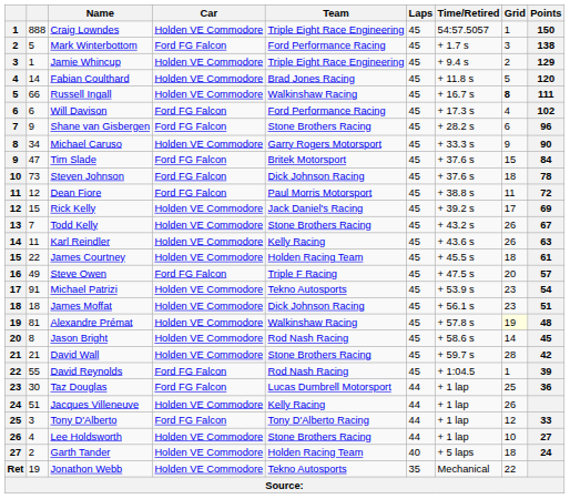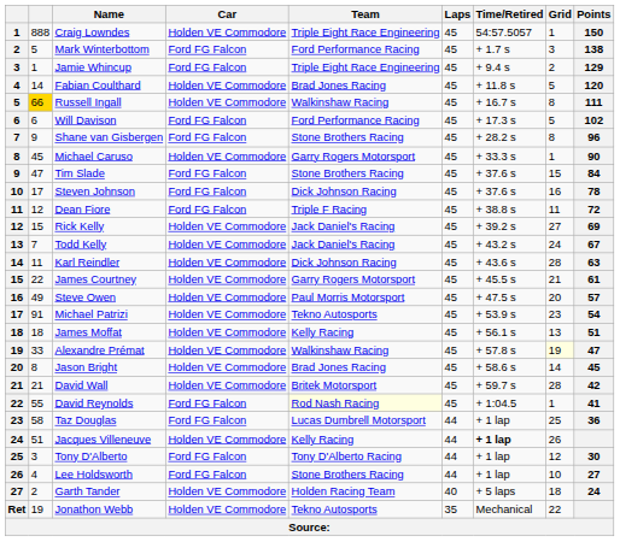Jamie Whincup | Car: Holden VE Commodore -> Ford FG Falcon
Russell Ingall | column 2: no background -> gold background
Russell Ingall | Grid: bold -> normal
Will Davison | Grid: 4 -> 5
Shane van Gisbergen | Grid: 6 -> 8
Michael Caruso | column 2: 34 -> 45
Michael Caruso | Grid: 9 -> 1
Tim Slade | Team: Britek Motorsport -> Stone Brothers Racing
Steven Johnson | column 2: 73 -> 17
Steven Johnson | Grid: 18 -> 16
Dean Fiore | Team: Paul Morris Motorsport -> Triple F Racing
Rick Kelly | Grid: 17 -> 27
Todd Kelly | Team: Stone Brothers Racing -> Jack Daniel's Racing
Todd Kelly | Grid: 26 -> 24
Karl Reindler | Team: Kelly Racing -> Dick Johnson Racing
Karl Reindler | Grid: 26 -> 28
James Courtney | Team: Holden Racing Team -> Garry Rogers Motorsport
James Courtney | Grid: 18 -> 21
Steve Owen | Car: Ford FG Falcon -> Holden VE Commodore
Steve Owen | Team: Triple F Racing -> Paul Morris Motorsport
James Moffat | Team: Dick Johnson Racing -> Kelly Racing
James Moffat | Grid: 23 -> 13
Alexandre Prémat | column 2: 81 -> 33
Alexandre Prémat | Points: 48 -> 47
Jason Bright | Team: Rod Nash Racing -> Brad Jones Racing
David Wall | Team: Stone Brothers Racing -> Britek Motorsport
David Reynolds | Team: no background -> lightyellow background
David Reynolds | Points: 39 -> 41
Taz Douglas | column 2: 30 -> 58
Jacques Villeneuve | Time/Retired: normal -> bold
Tony D'Alberto | Points: 33 -> 30
Lee Holdsworth | Car: Holden VE Commodore -> Ford FG Falcon
